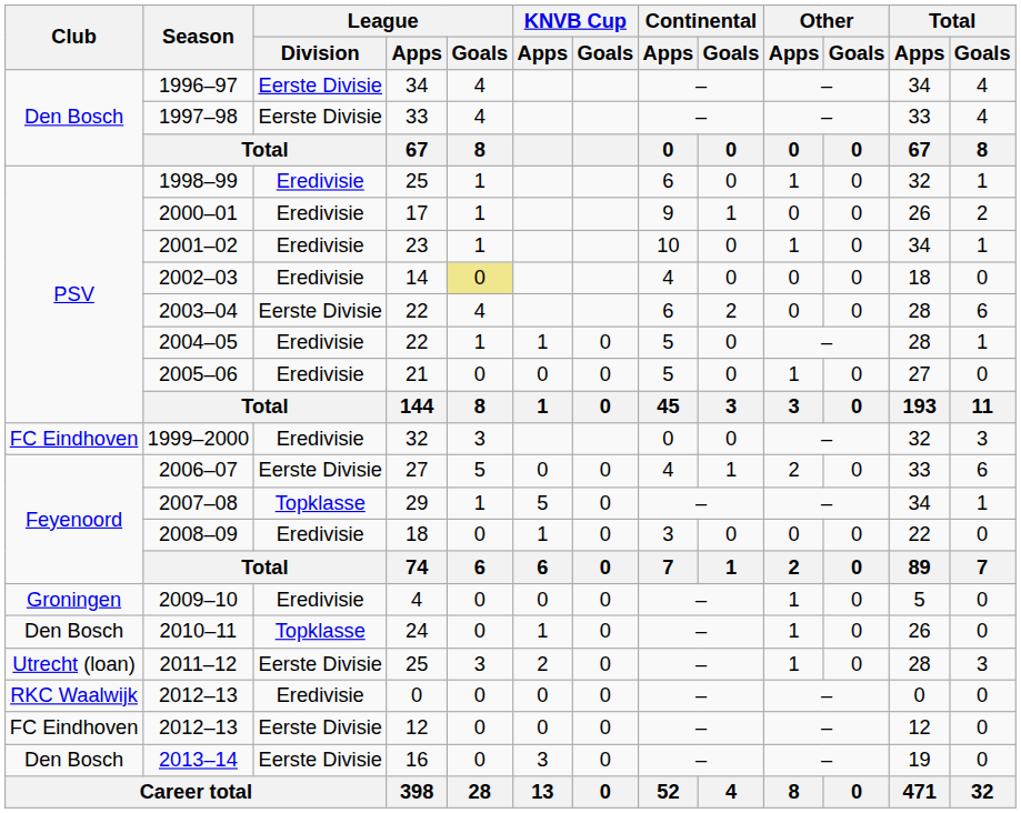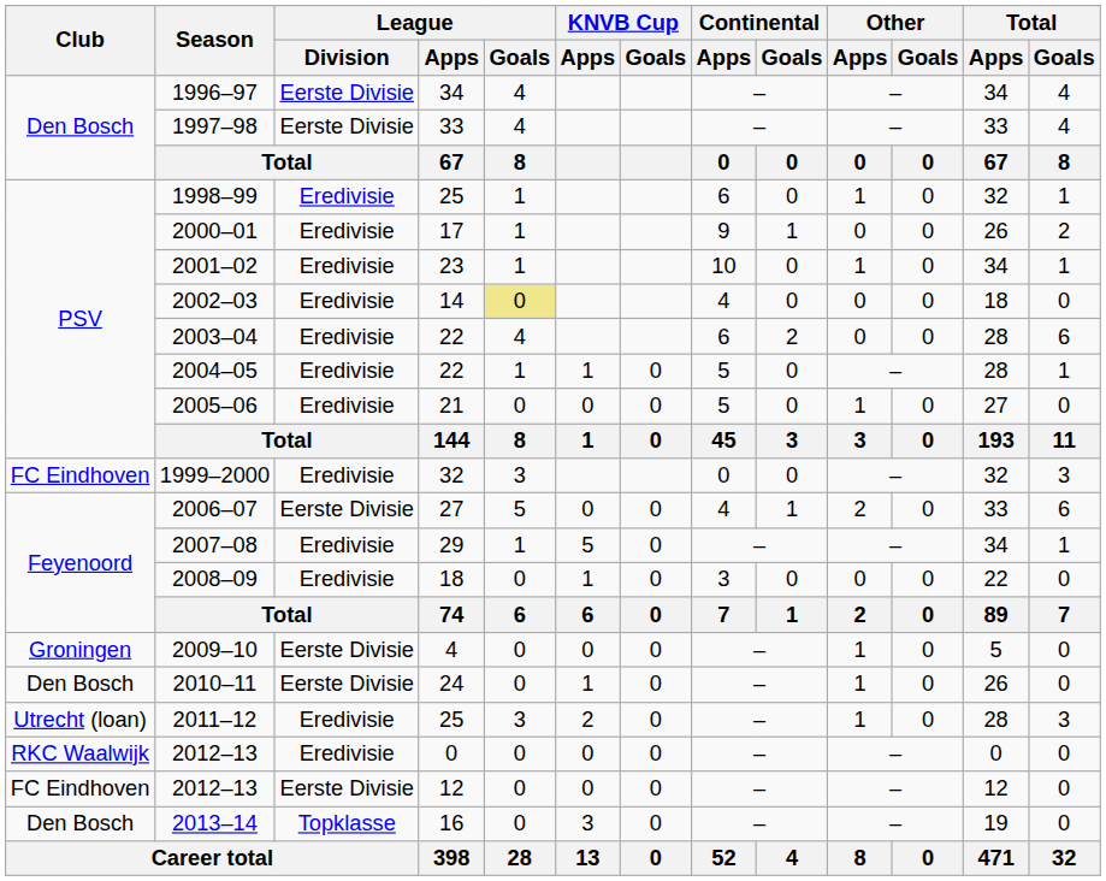2003–04 | League / Division: Eerste Divisie -> Eredivisie
2007–08 | League / Division: Topklasse -> Eredivisie
2009–10 | League / Division: Eredivisie -> Eerste Divisie
2010–11 | League / Division: Topklasse -> Eerste Divisie
2011–12 | League / Division: Eerste Divisie -> Eredivisie
2013–14 | League / Division: Eerste Divisie -> Topklasse
